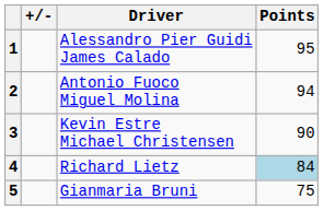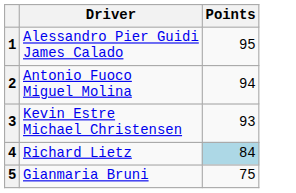- column: +/-
3 | Points: 90 -> 93
